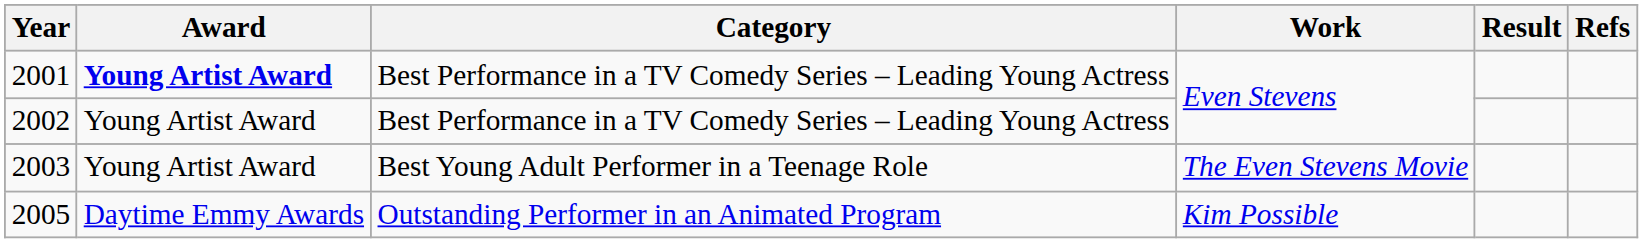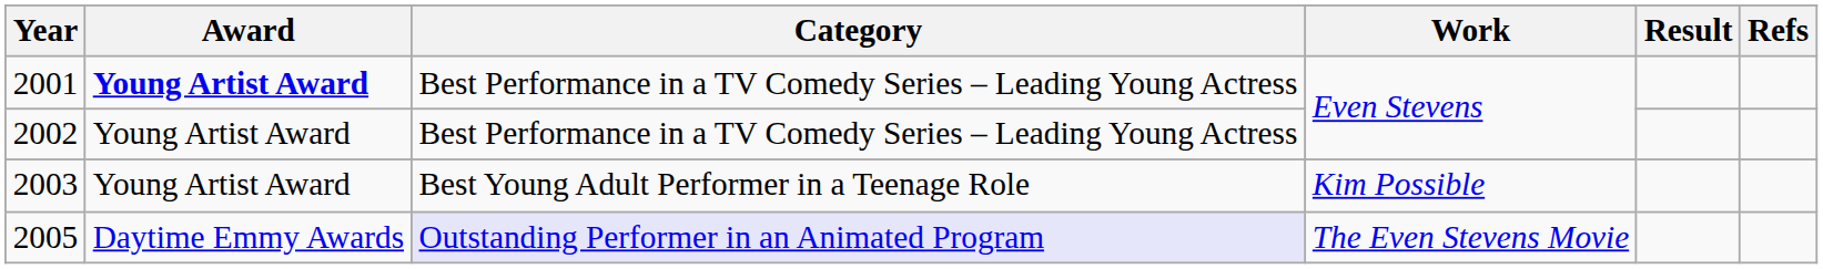2003 | Work: The Even Stevens Movie -> Kim Possible
2005 | Category: no background -> lavender background
2005 | Work: Kim Possible -> The Even Stevens Movie
